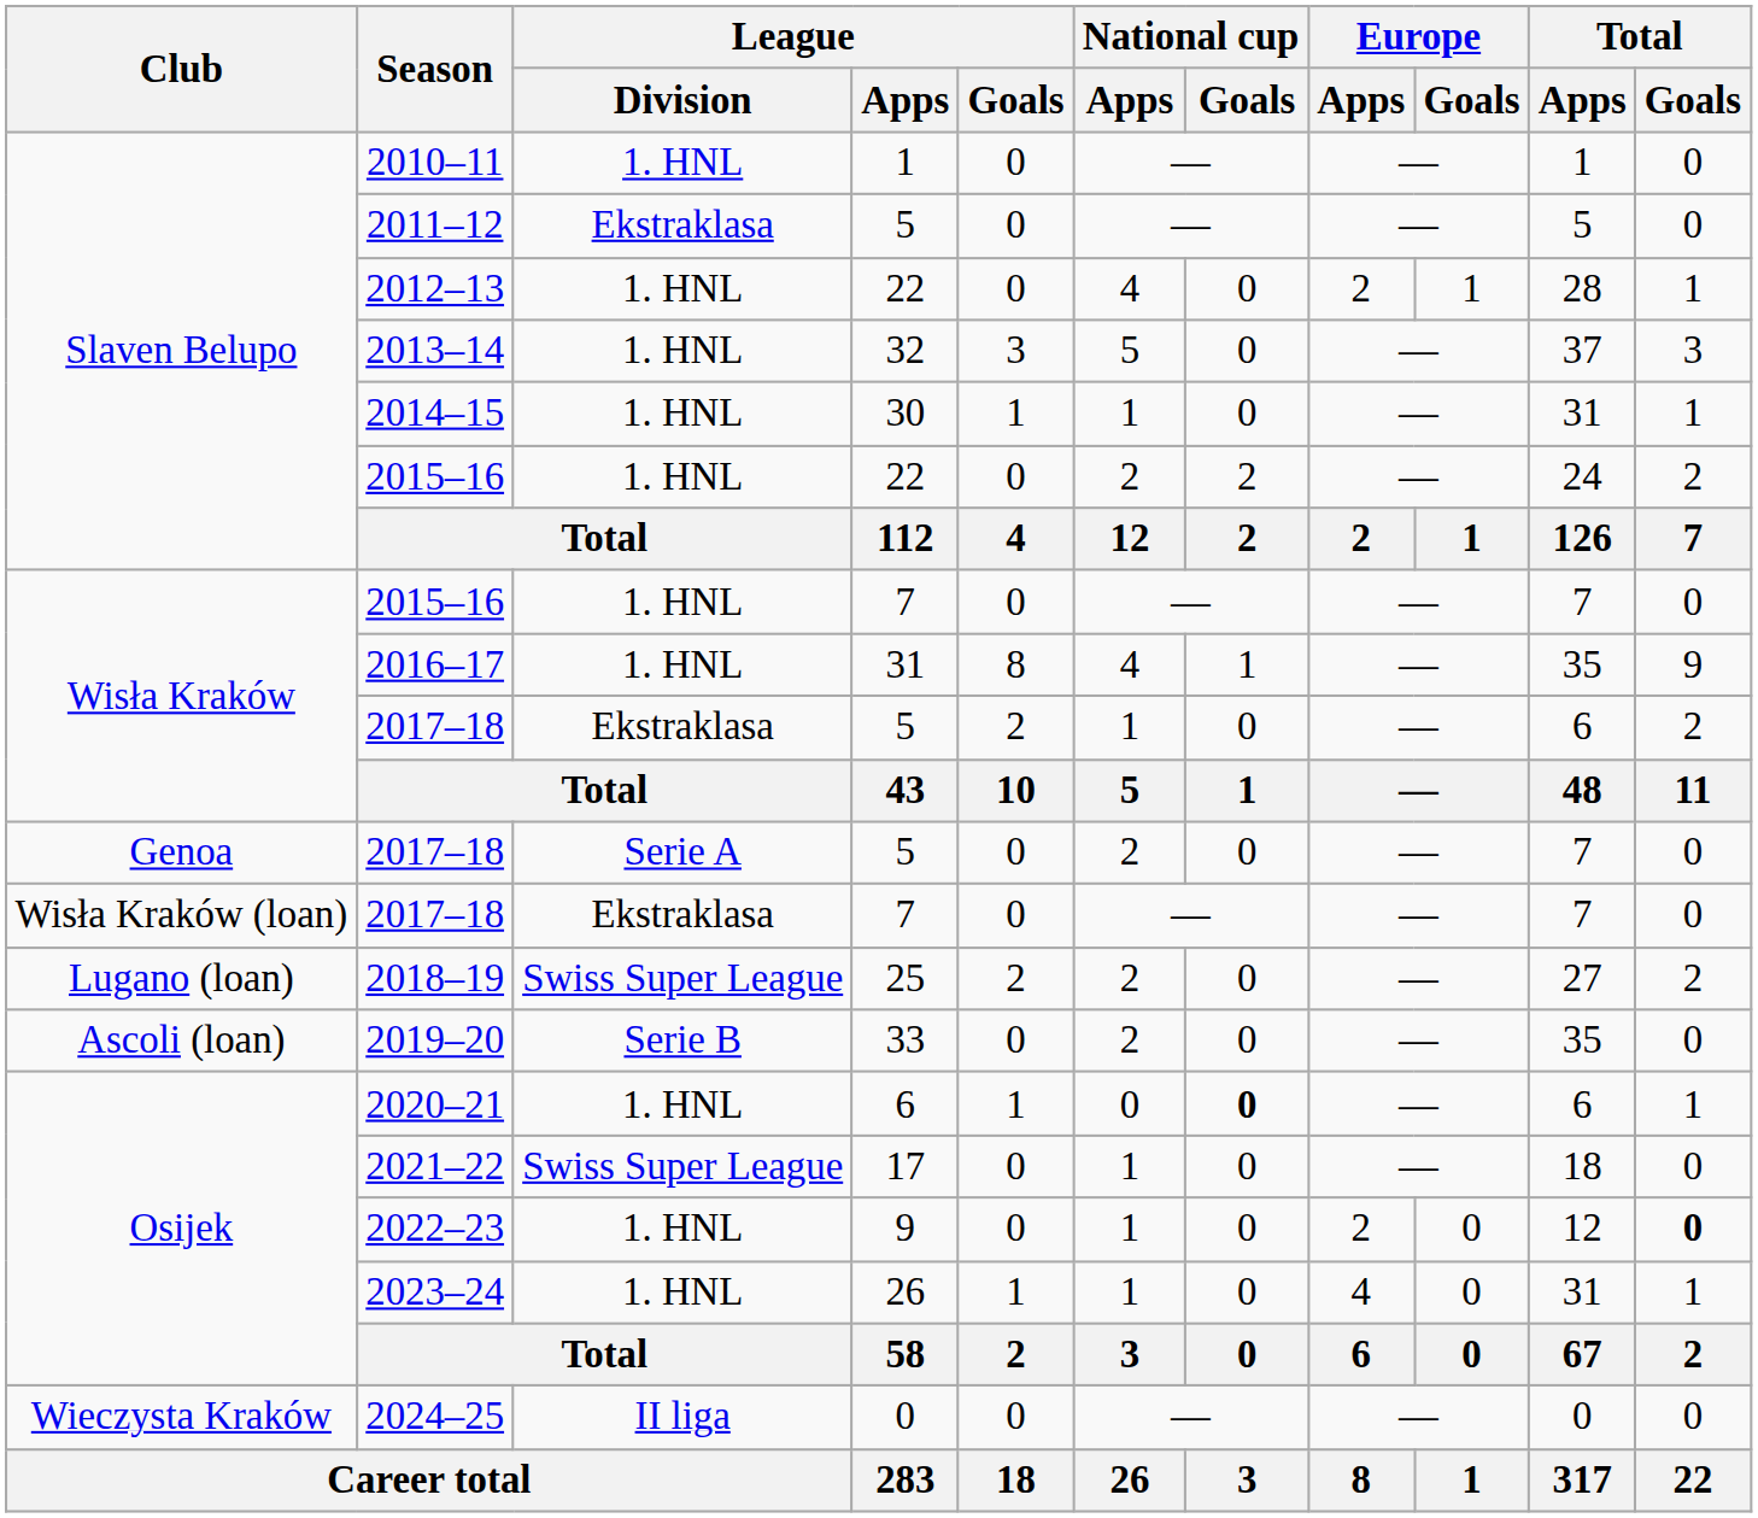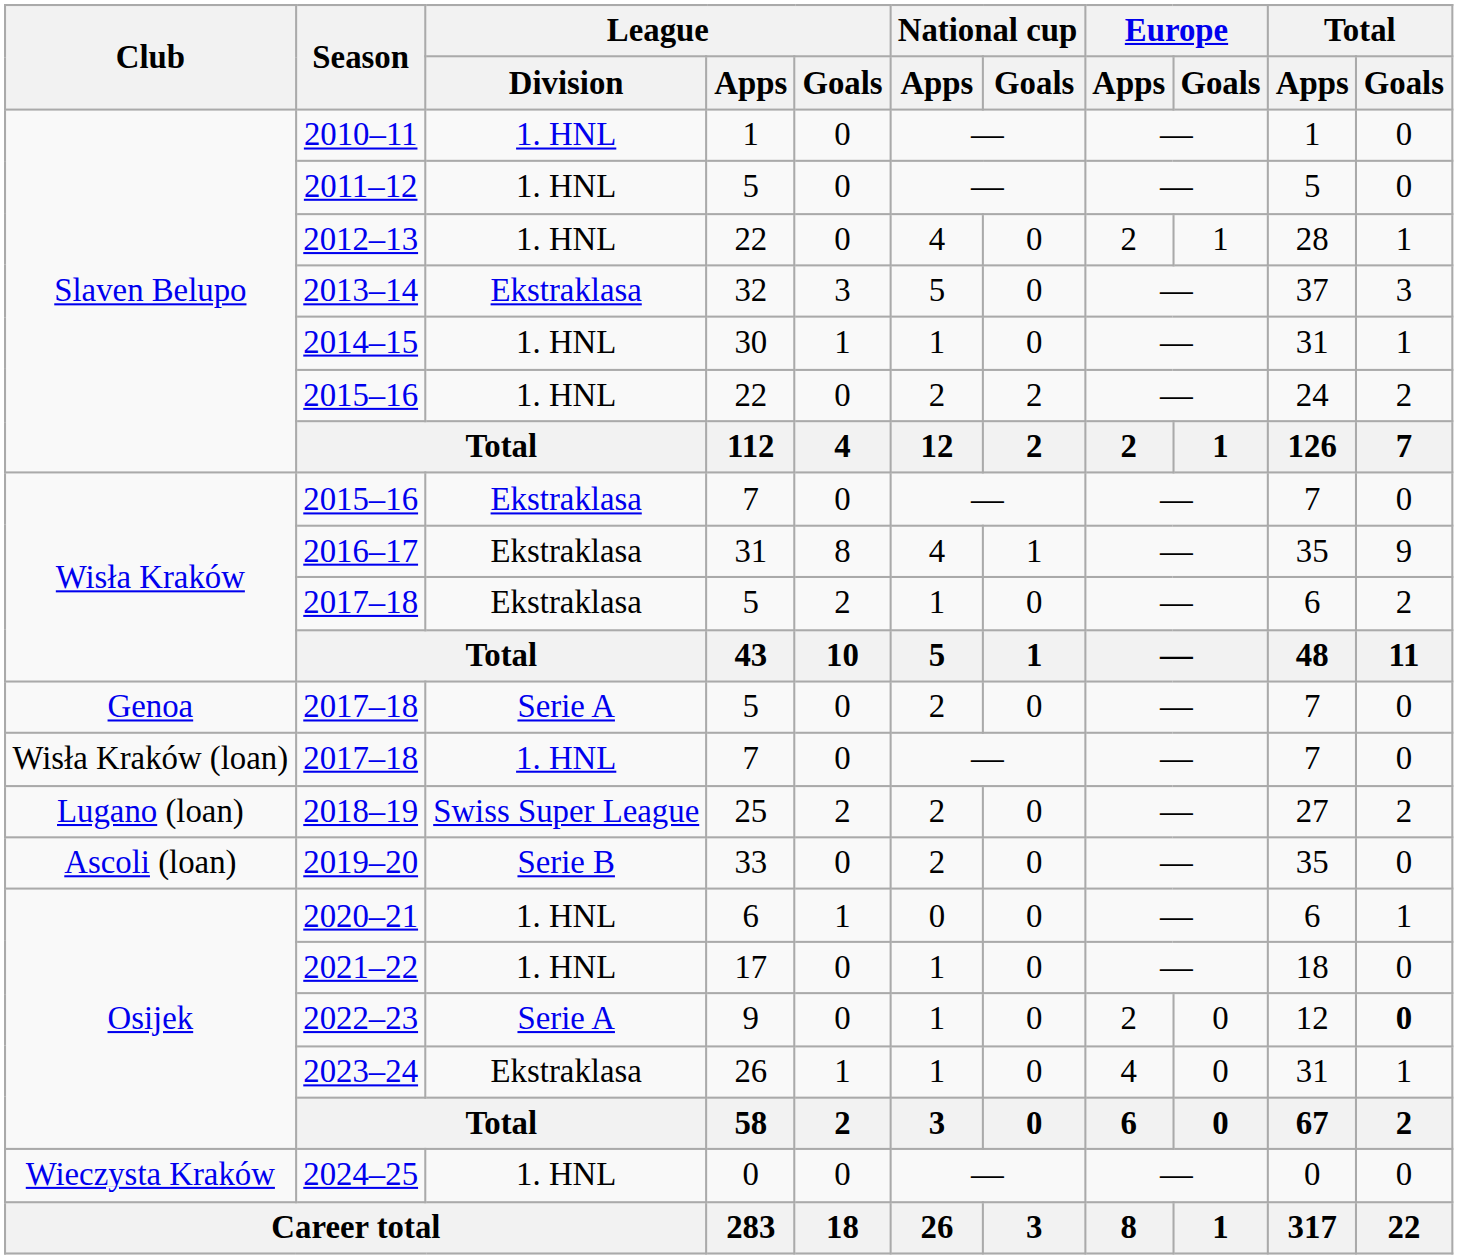2011–12 | League / Division: Ekstraklasa -> 1. HNL
2013–14 | League / Division: 1. HNL -> Ekstraklasa
Wisła Kraków / 2015–16 | League / Division: 1. HNL -> Ekstraklasa
2016–17 | League / Division: 1. HNL -> Ekstraklasa
Wisła Kraków (loan) / 2017–18 | League / Division: Ekstraklasa -> 1. HNL
2020–21 | National cup / Goals: bold -> normal
2021–22 | League / Division: Swiss Super League -> 1. HNL
2022–23 | League / Division: 1. HNL -> Serie A
2023–24 | League / Division: 1. HNL -> Ekstraklasa
2024–25 | League / Division: II liga -> 1. HNL
